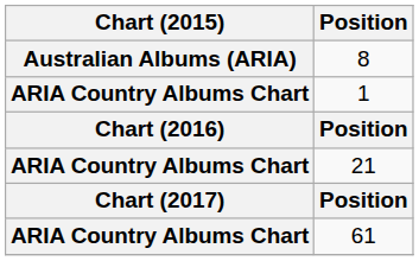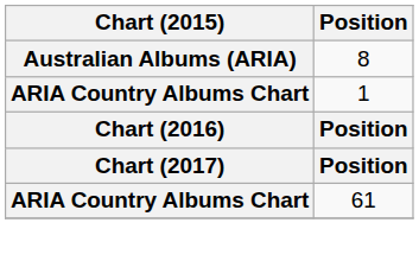- row: ARIA Country Albums Chart | 21
